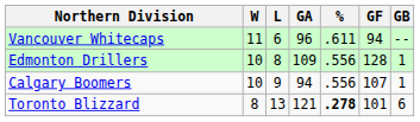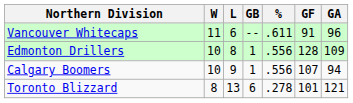columns swapped: GB <-> GA
Vancouver Whitecaps | GF: 94 -> 91
Toronto Blizzard | %: bold -> normal
